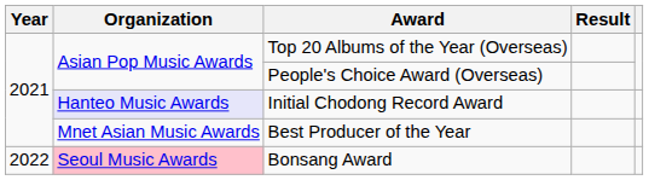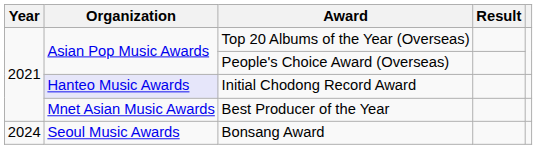Bonsang Award | Year: 2022 -> 2024
Bonsang Award | Organization: pink background -> no background
